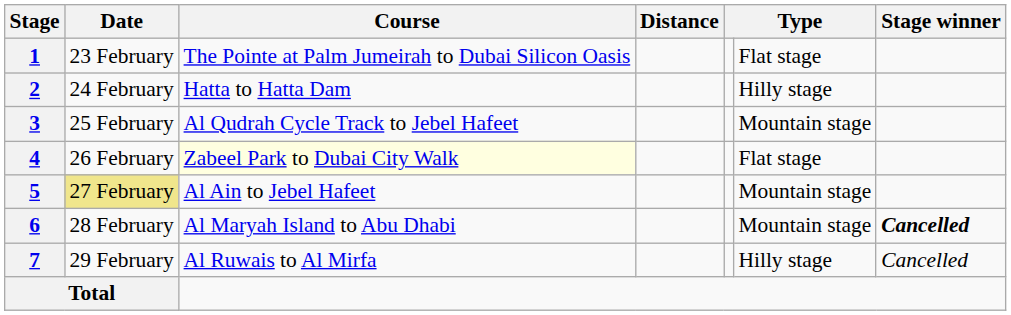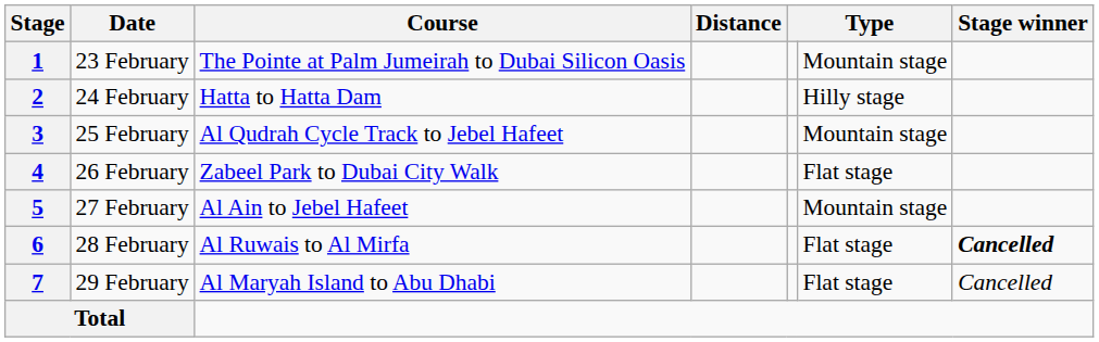1 | column 6: Flat stage -> Mountain stage
4 | Course: lightyellow background -> no background
5 | Date: khaki background -> no background
6 | Course: Al Maryah Island to Abu Dhabi -> Al Ruwais to Al Mirfa
6 | column 6: Mountain stage -> Flat stage
7 | Course: Al Ruwais to Al Mirfa -> Al Maryah Island to Abu Dhabi
7 | column 6: Hilly stage -> Flat stage
